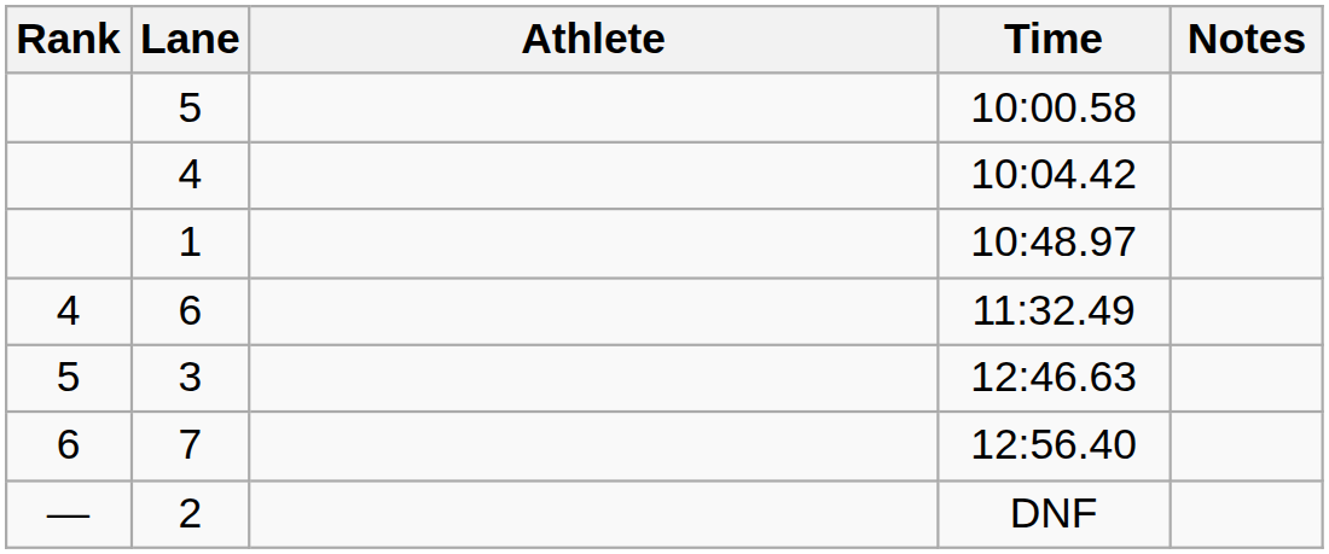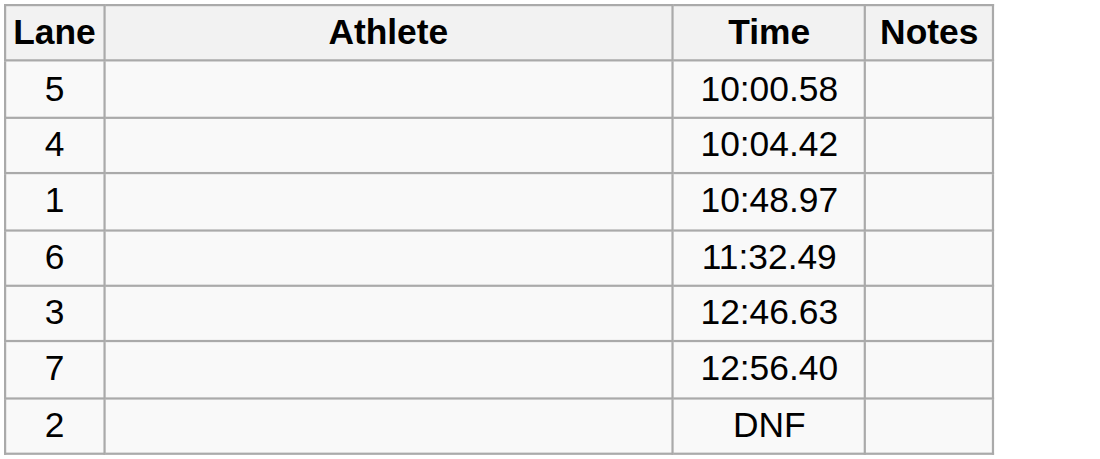- column: Rank | 4 | 5 | 6 | —
